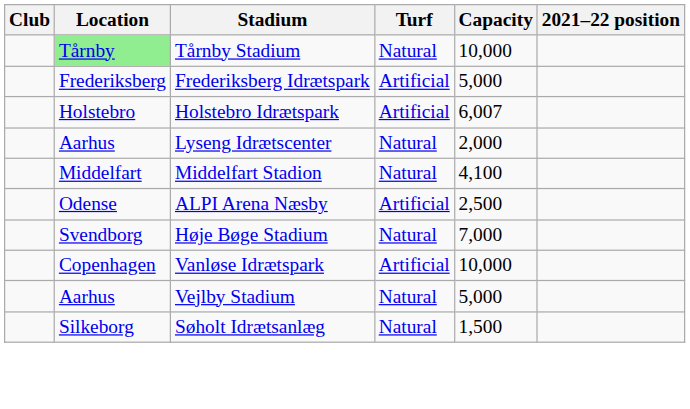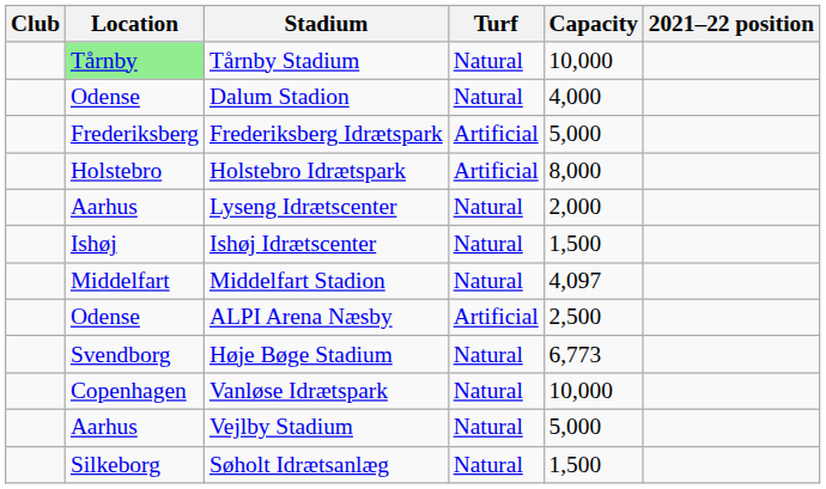+ row: Odense | Dalum Stadion | Natural | 4,000
Holstebro Idrætspark | Capacity: 6,007 -> 8,000
+ row: Ishøj | Ishøj Idrætscenter | Natural | 1,500
Middelfart Stadion | Capacity: 4,100 -> 4,097
Høje Bøge Stadium | Capacity: 7,000 -> 6,773
Vanløse Idrætspark | Turf: Artificial -> Natural
